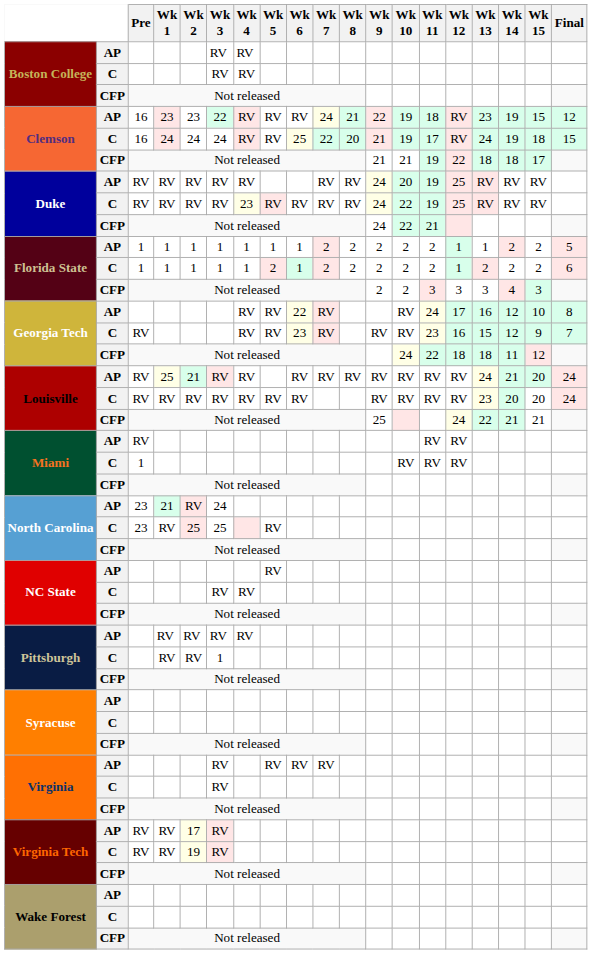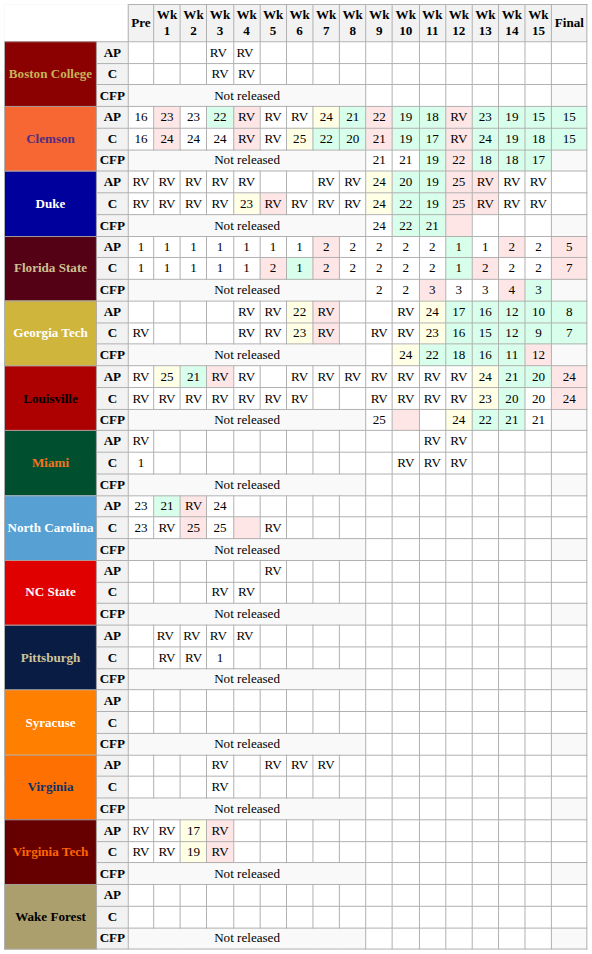Clemson / AP | Final: 12 -> 15
Florida State / C | Final: 6 -> 7
Georgia Tech / CFP | Wk 13: 18 -> 16
